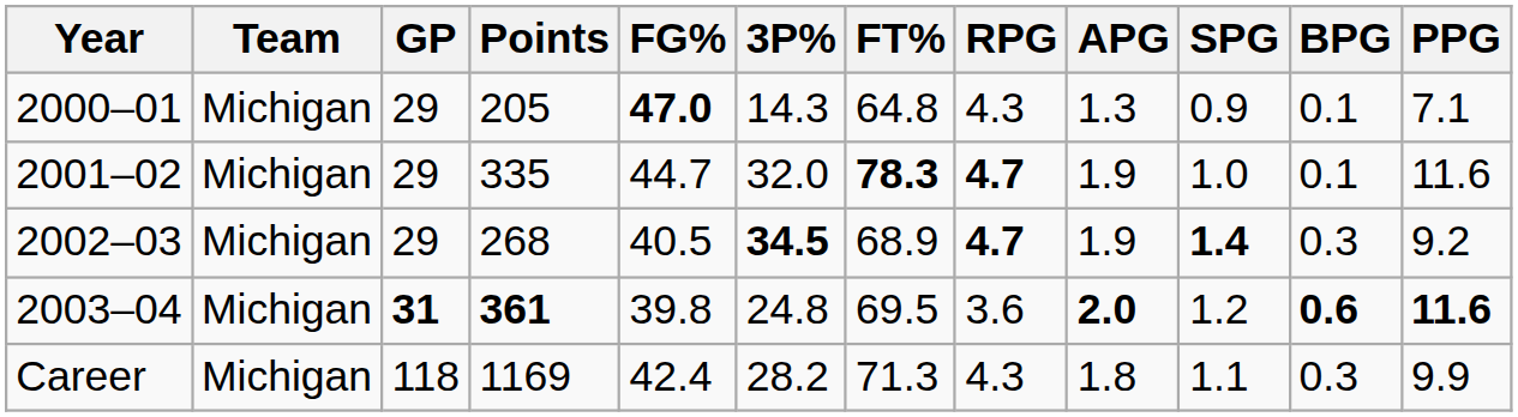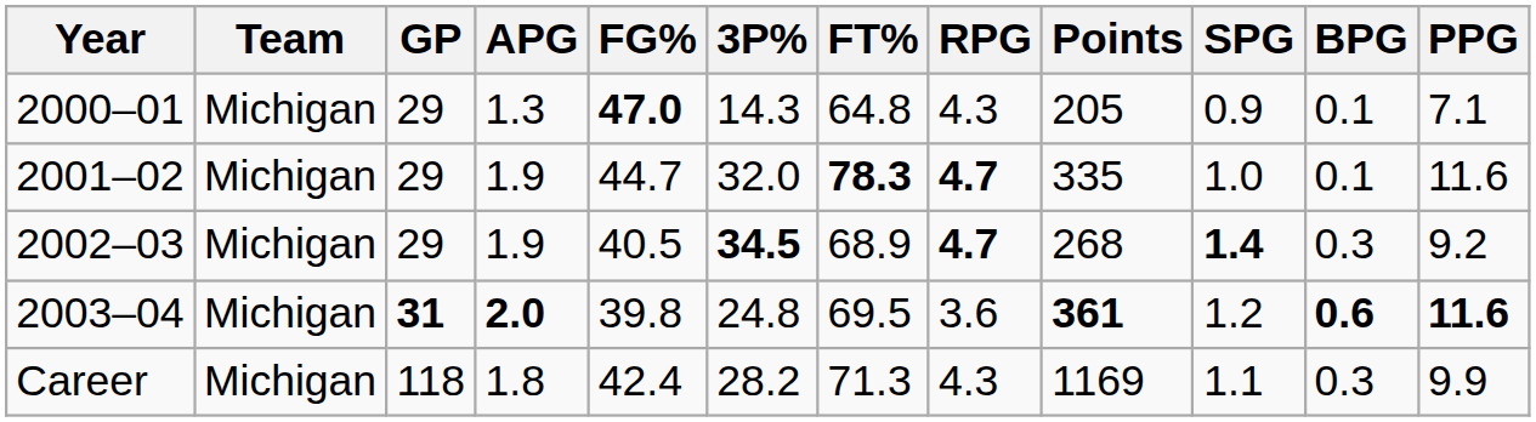columns swapped: Points <-> APG
